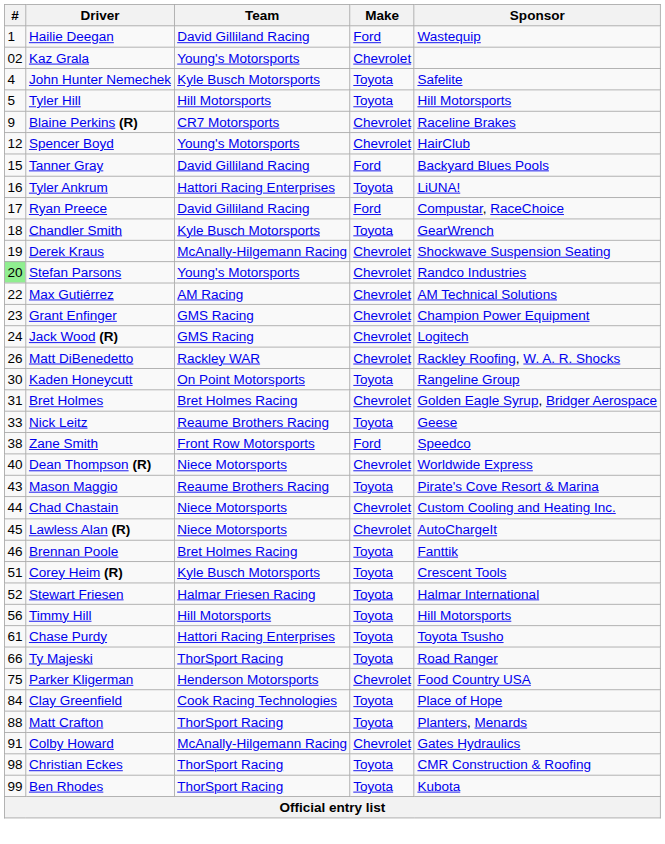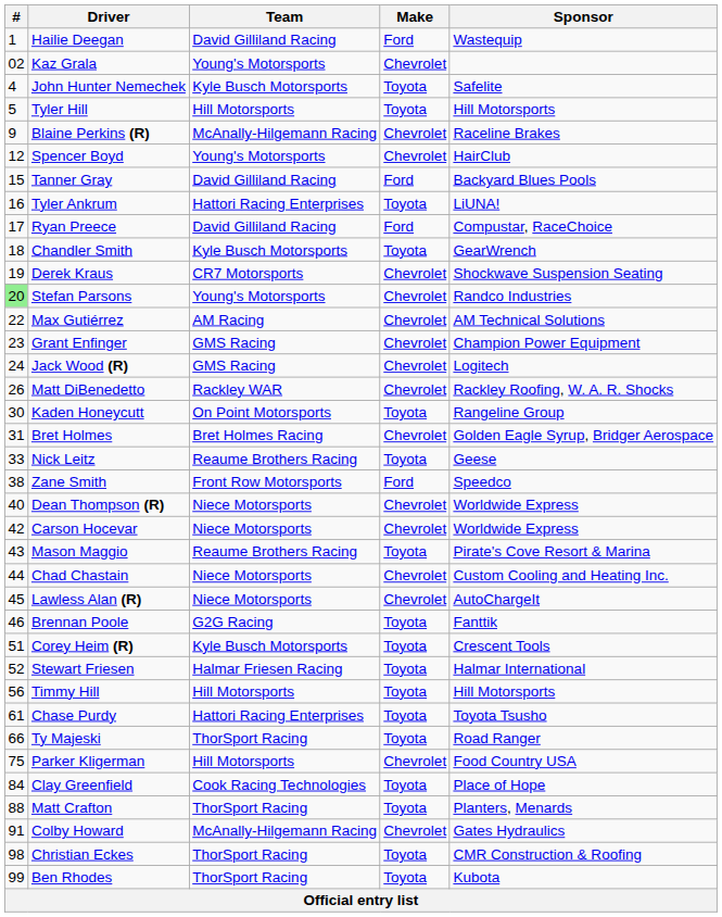Blaine Perkins (R) | Team: CR7 Motorsports -> McAnally-Hilgemann Racing
Derek Kraus | Team: McAnally-Hilgemann Racing -> CR7 Motorsports
+ row: 42 | Carson Hocevar | Niece Motorsports | Chevrolet | Worldwide Express
Brennan Poole | Team: Bret Holmes Racing -> G2G Racing
Parker Kligerman | Team: Henderson Motorsports -> Hill Motorsports
